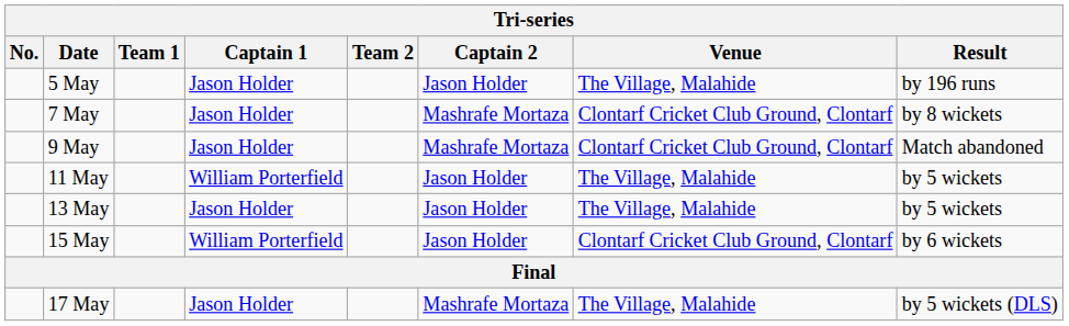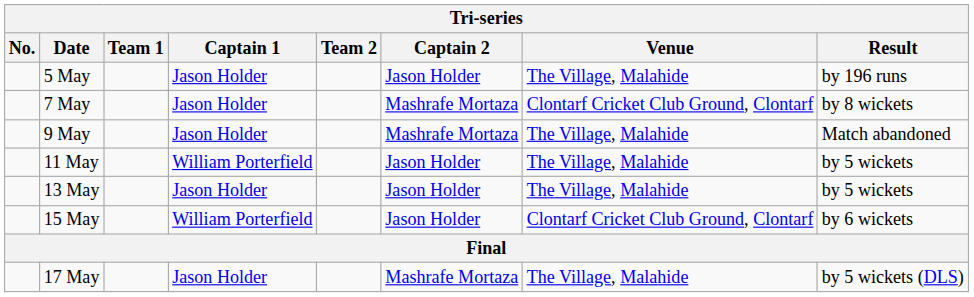9 May | Venue: Clontarf Cricket Club Ground, Clontarf -> The Village, Malahide
